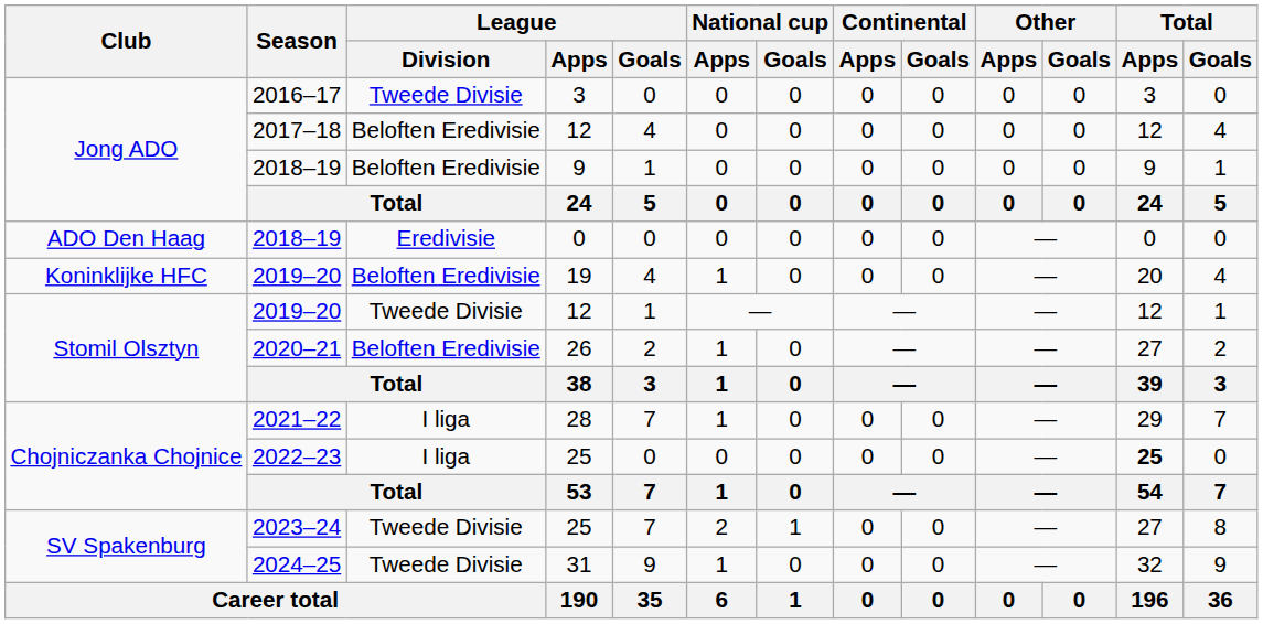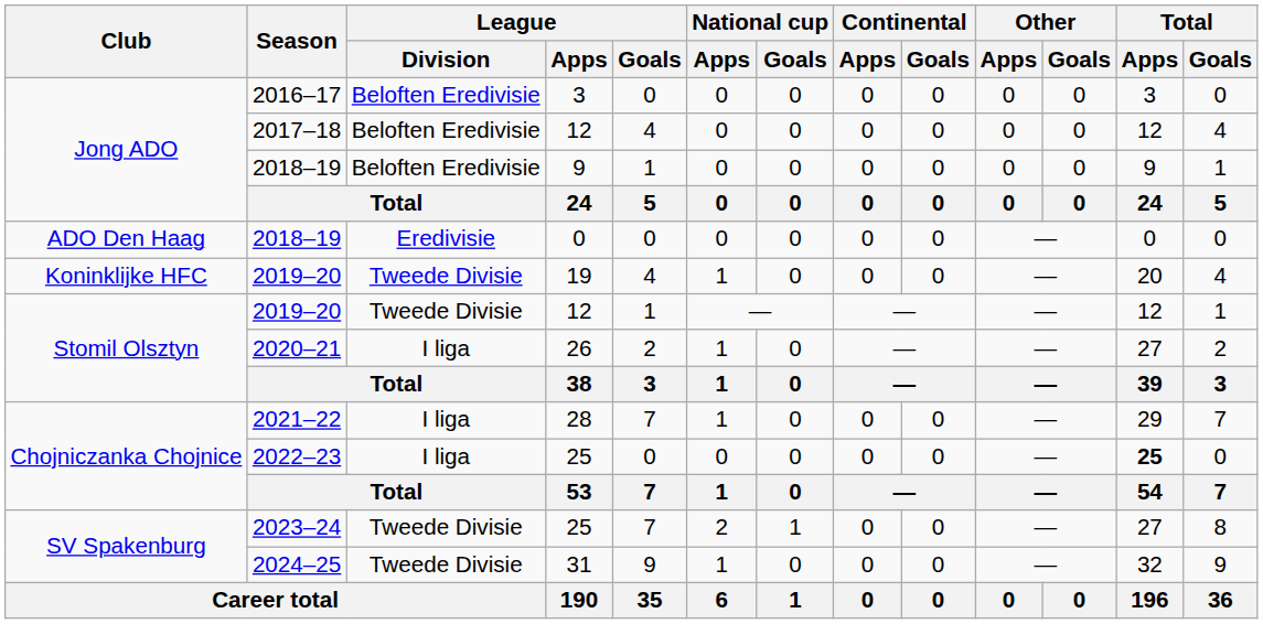2016–17 | League / Division: Tweede Divisie -> Beloften Eredivisie
2019–20 / 19 | League / Division: Beloften Eredivisie -> Tweede Divisie
2020–21 | League / Division: Beloften Eredivisie -> I liga
